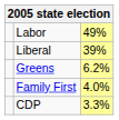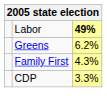Labor | column 3: normal -> bold
- row: Liberal | 39%
Family First | column 3: 4.0% -> 4.3%
